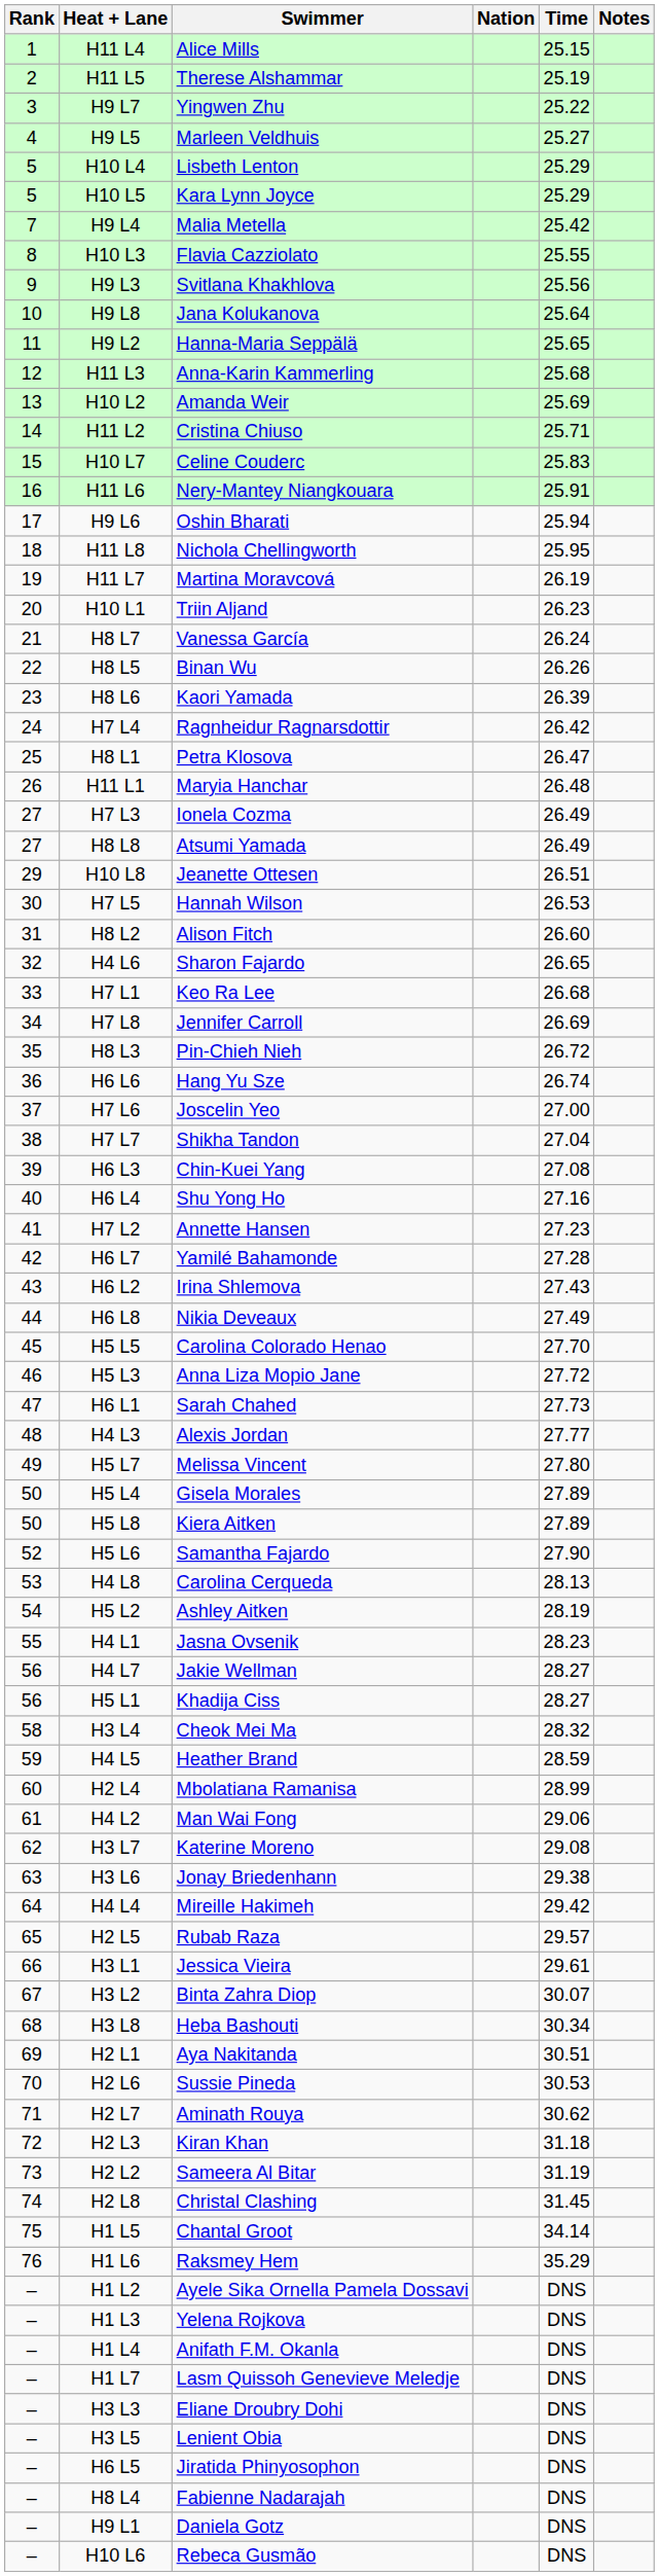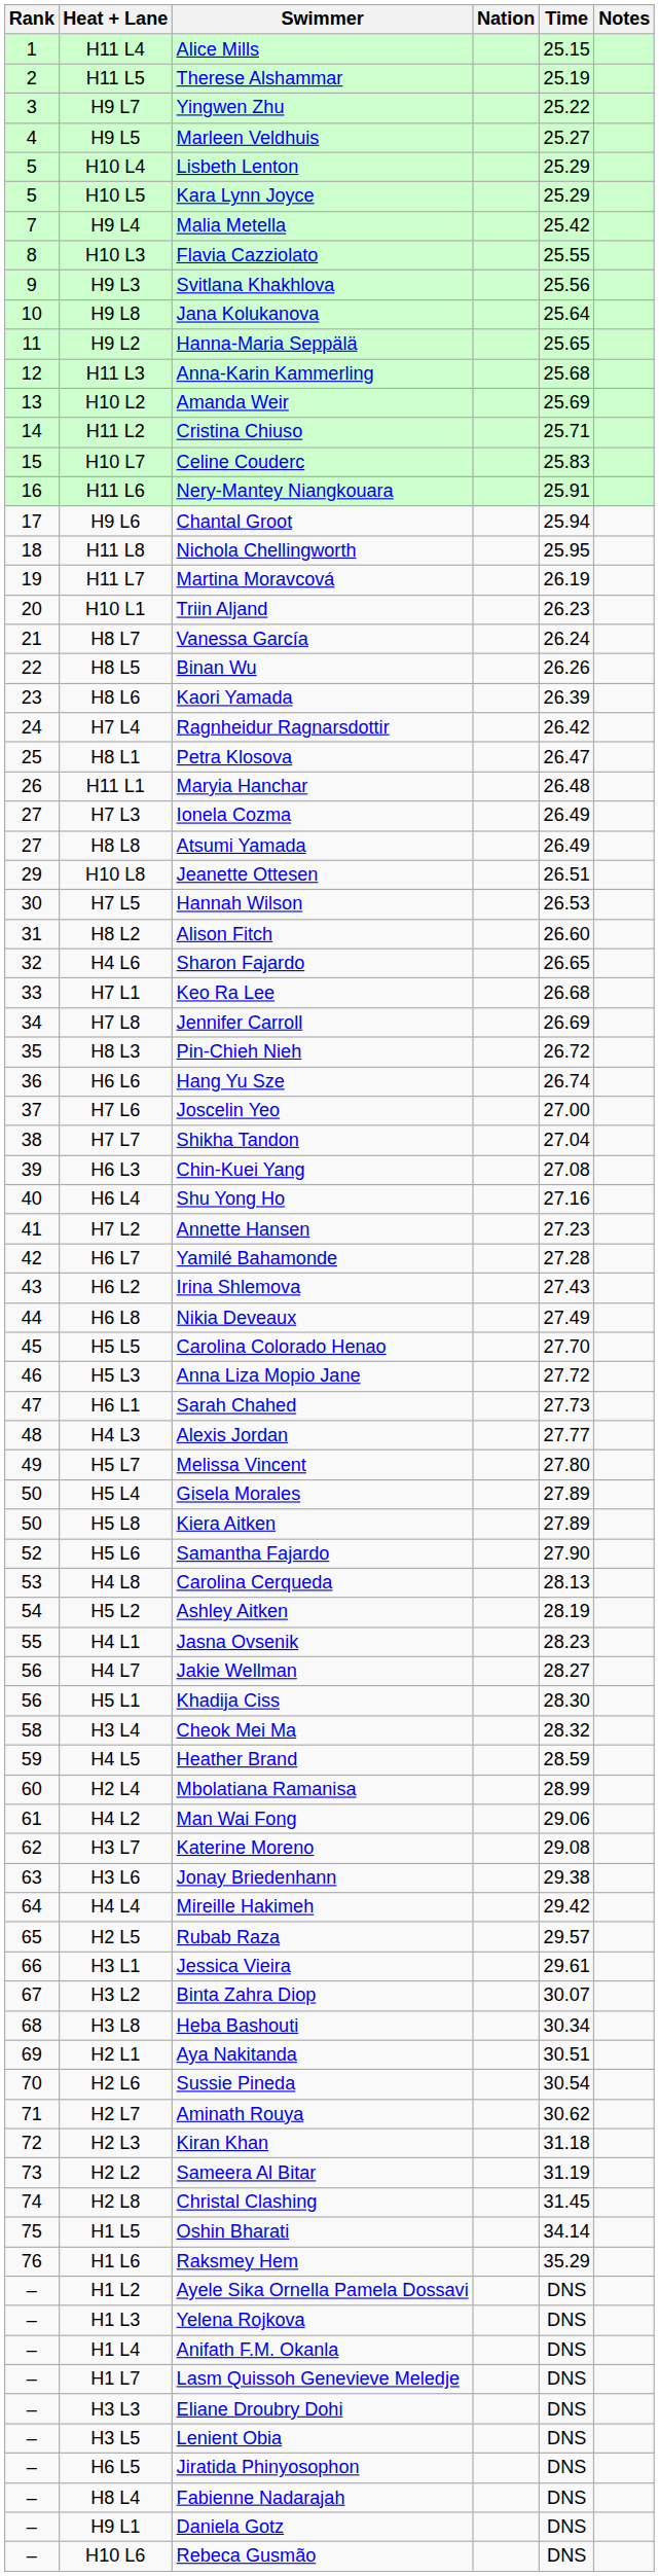H9 L6 | Swimmer: Oshin Bharati -> Chantal Groot
H5 L1 | Time: 28.27 -> 28.30
H2 L6 | Time: 30.53 -> 30.54
H1 L5 | Swimmer: Chantal Groot -> Oshin Bharati
